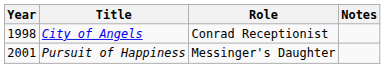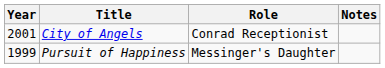City of Angels | Year: 1998 -> 2001
Pursuit of Happiness | Year: 2001 -> 1999
